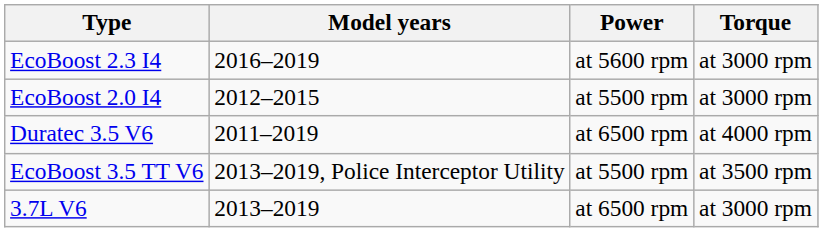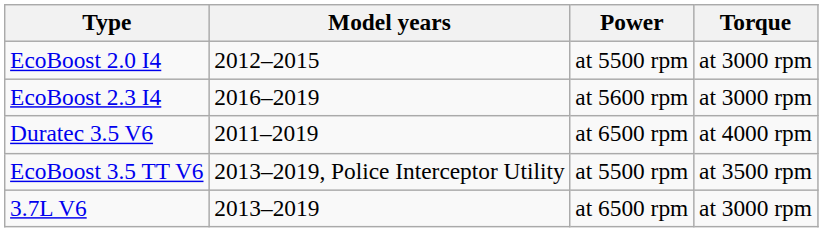rows swapped: EcoBoost 2.0 I4 <-> EcoBoost 2.3 I4
